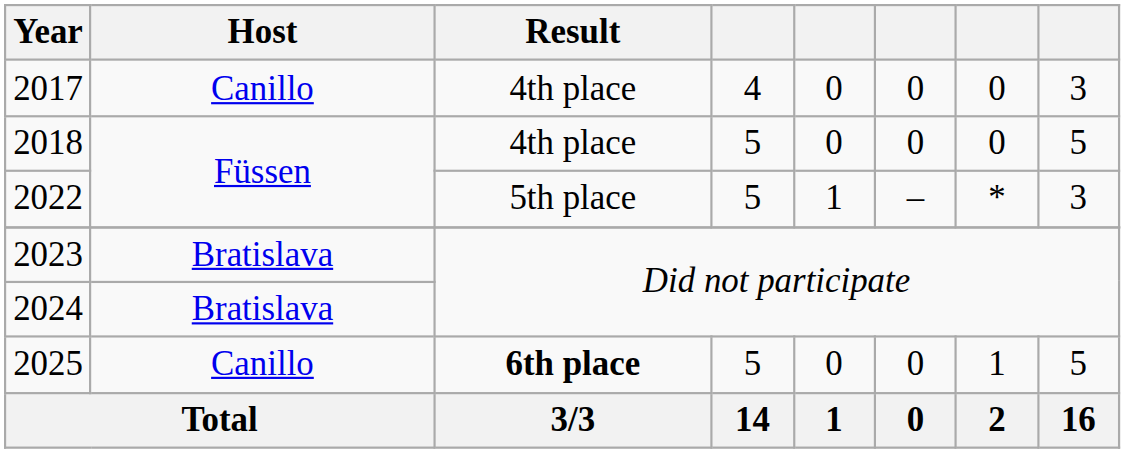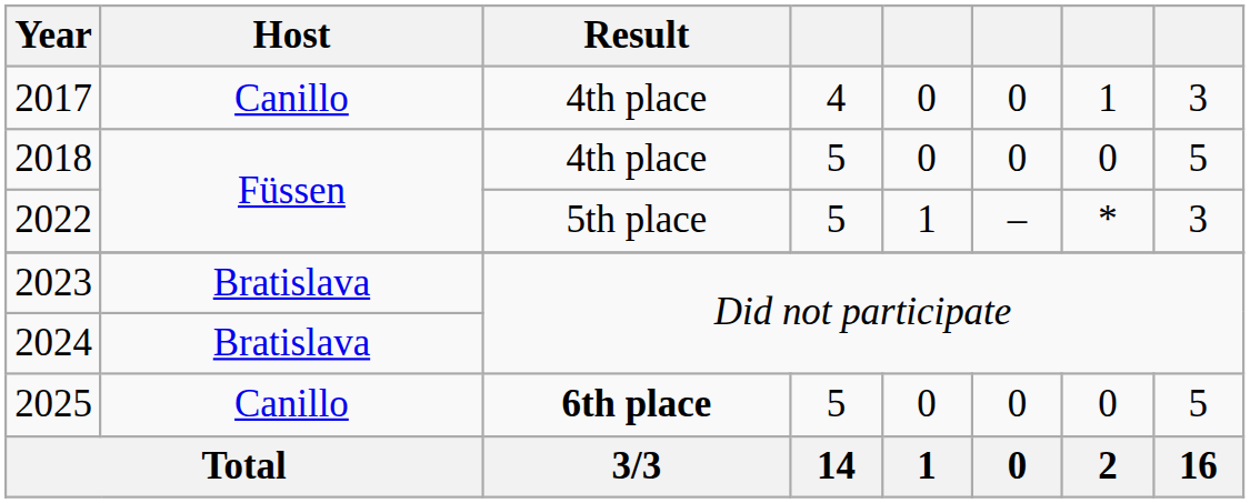2017 | column 7: 0 -> 1
2025 | column 7: 1 -> 0
